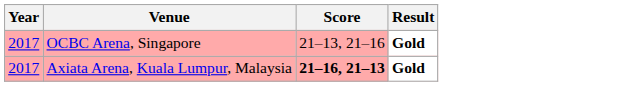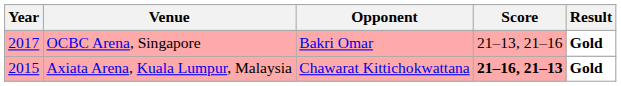+ column: Opponent | Bakri Omar | Chawarat Kittichokwattana
Axiata Arena, Kuala Lumpur, Malaysia | Year: 2017 -> 2015
